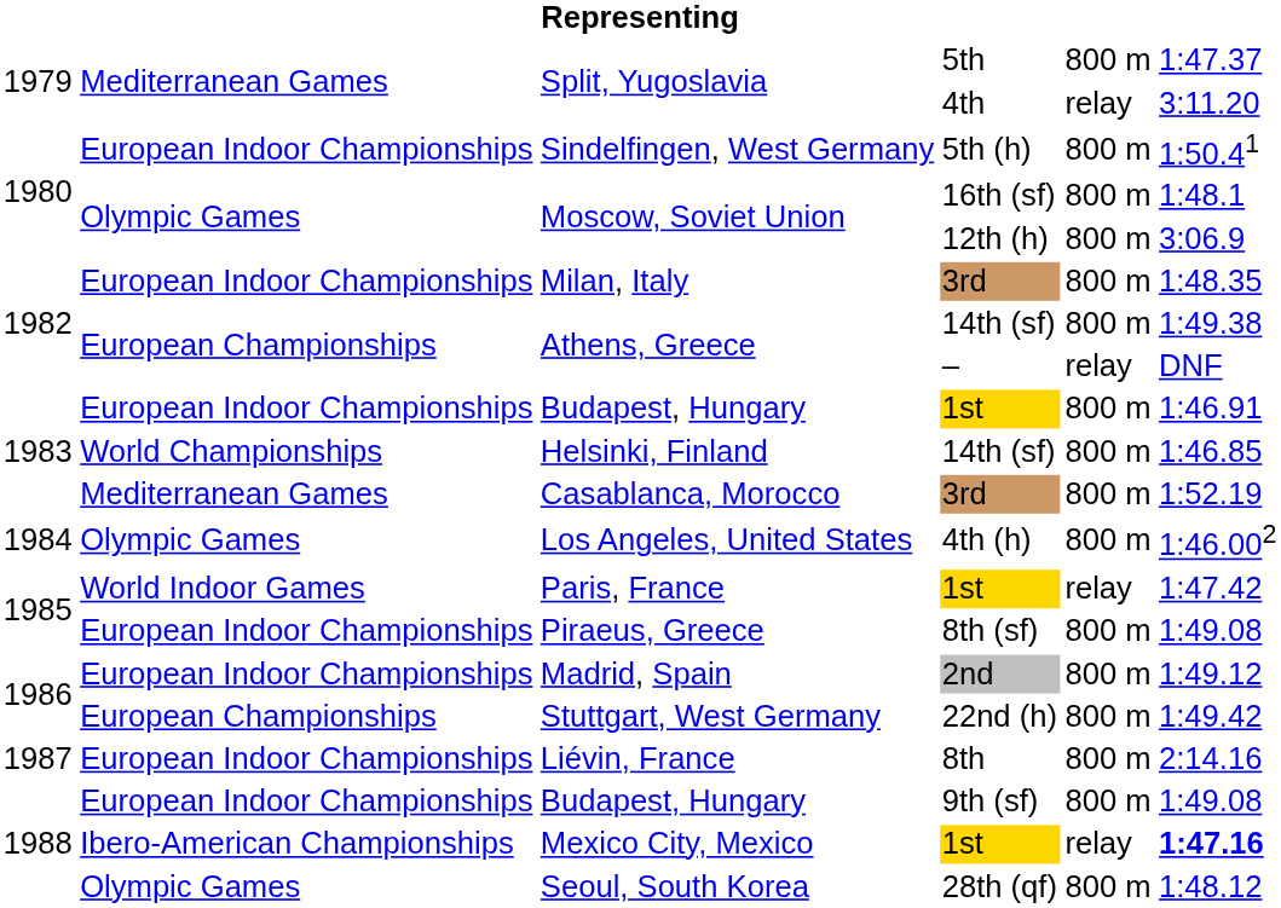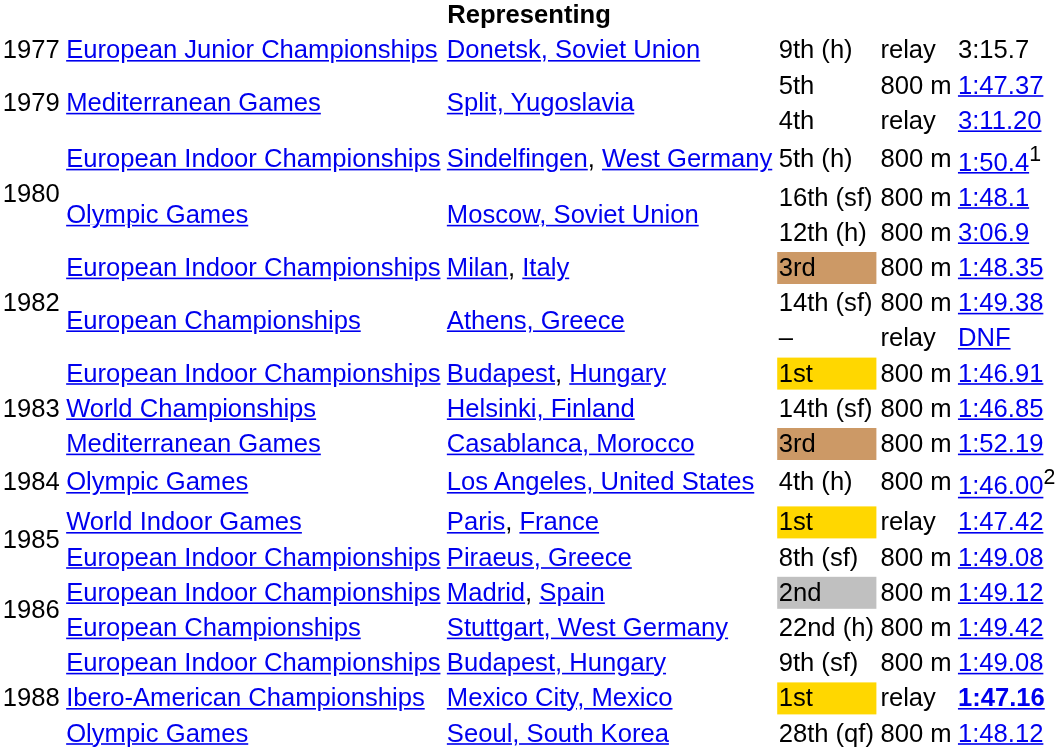+ row: 1977 | European Junior Championships | Donetsk, Soviet Union | 9th (h) | relay | 3:15.7
- row: 1987 | European Indoor Championships | Liévin, France | 8th | 800 m | 2:14.16
